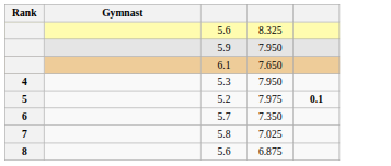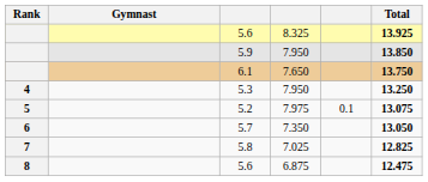+ column: Total | 13.925 | 13.850 | 13.750 | 13.250 | 13.075 | 13.050 | 12.825 | 12.475
5.2 | column 5: bold -> normal
